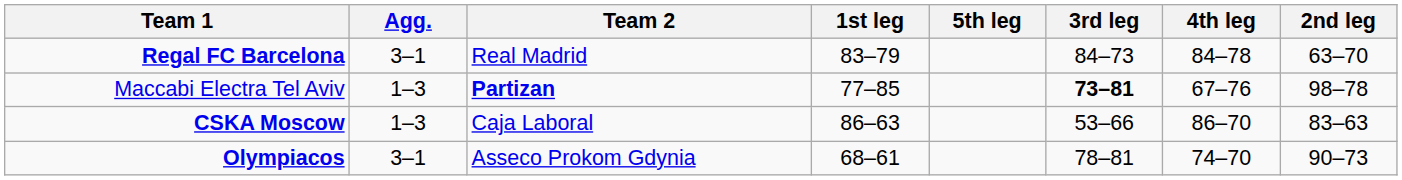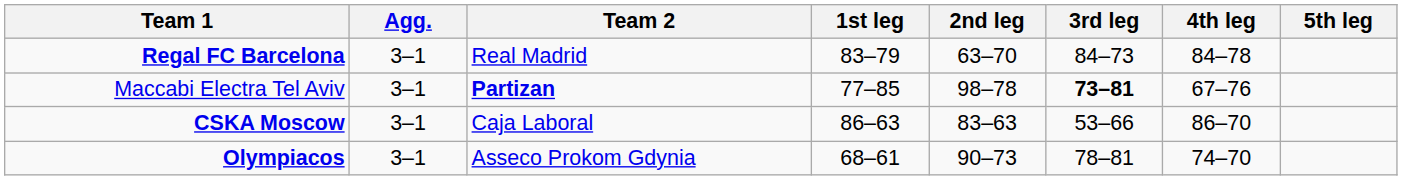columns swapped: 2nd leg <-> 5th leg
Maccabi Electra Tel Aviv | Agg.: 1–3 -> 3–1
CSKA Moscow | Agg.: 1–3 -> 3–1
